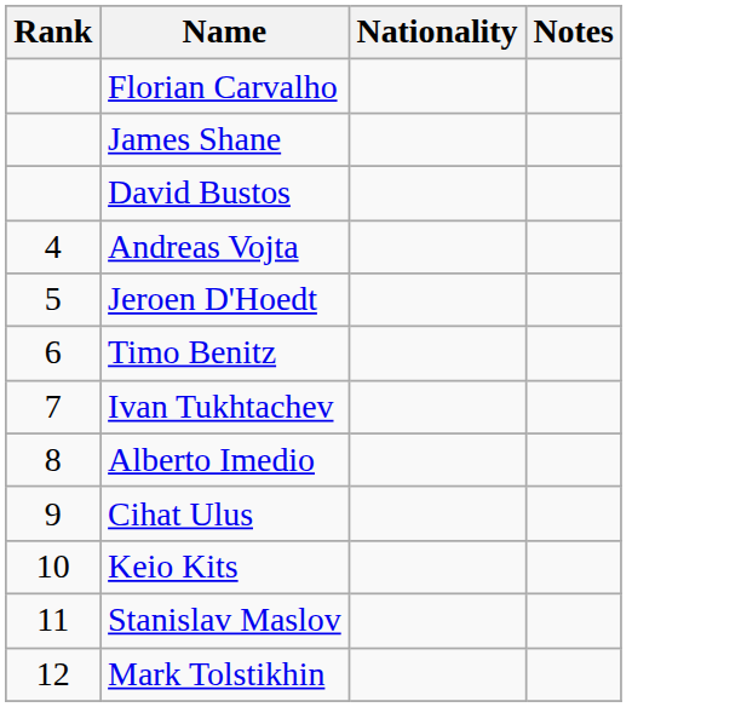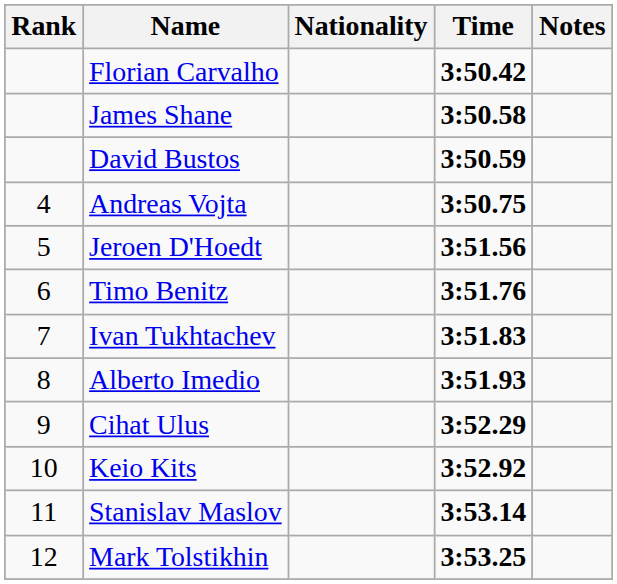+ column: Time | 3:50.42 | 3:50.58 | 3:50.59 | 3:50.75 | 3:51.56 | 3:51.76 | 3:51.83 | 3:51.93 | 3:52.29 | 3:52.92 | 3:53.14 | 3:53.25
